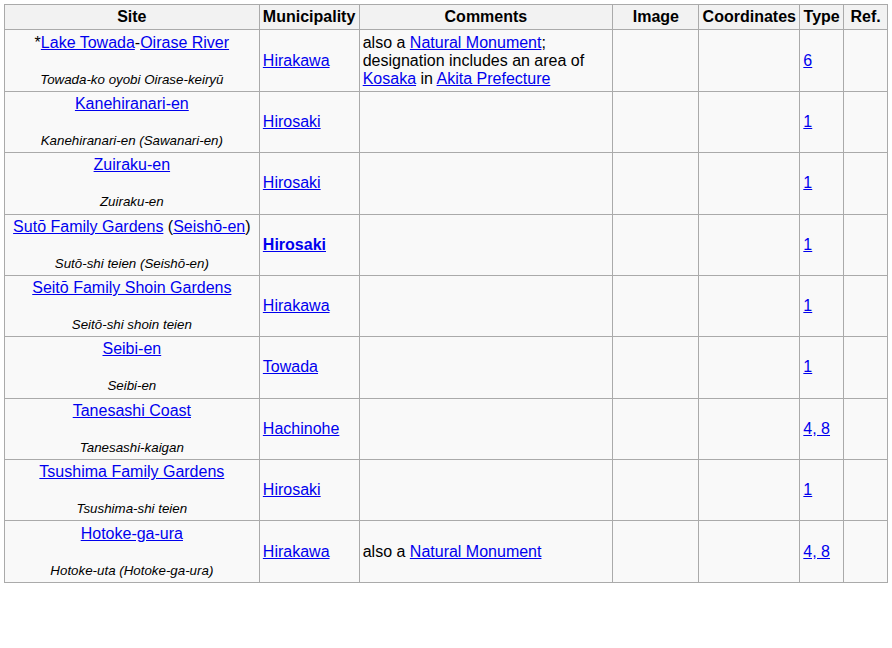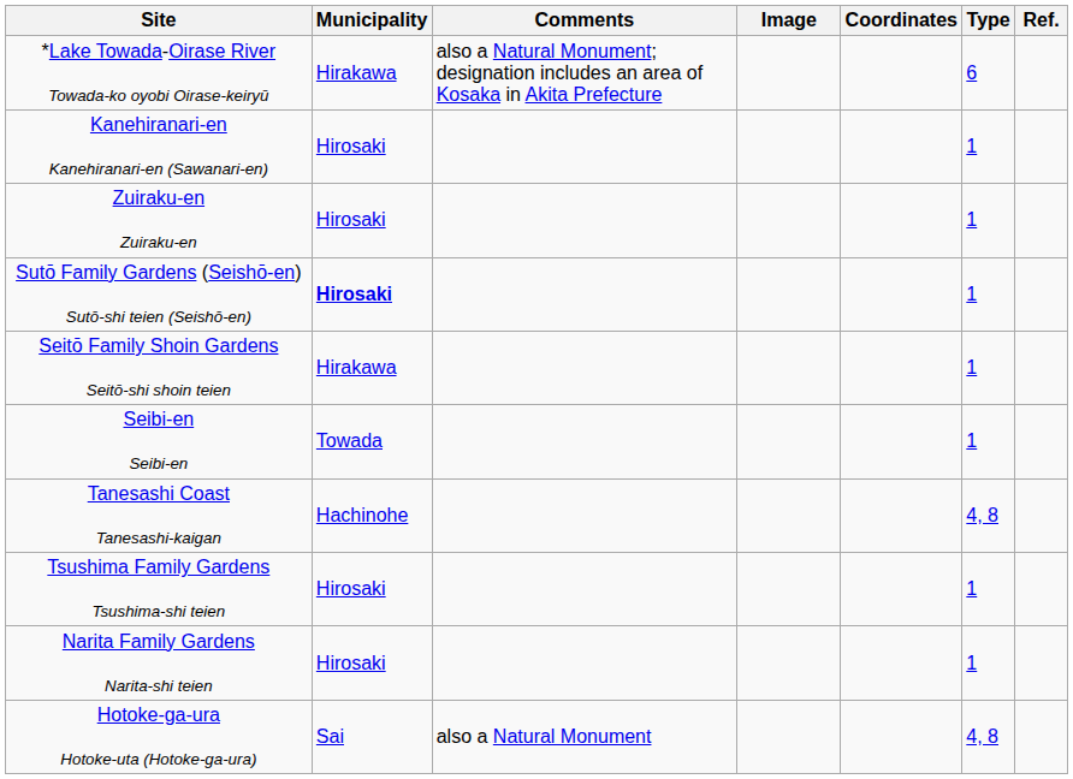+ row: Narita Family Gardens Narita-shi teien | Hirosaki | 1
Hotoke-ga-ura Hotoke-uta (Hotoke-ga-ura) | Municipality: Hirakawa -> Sai
